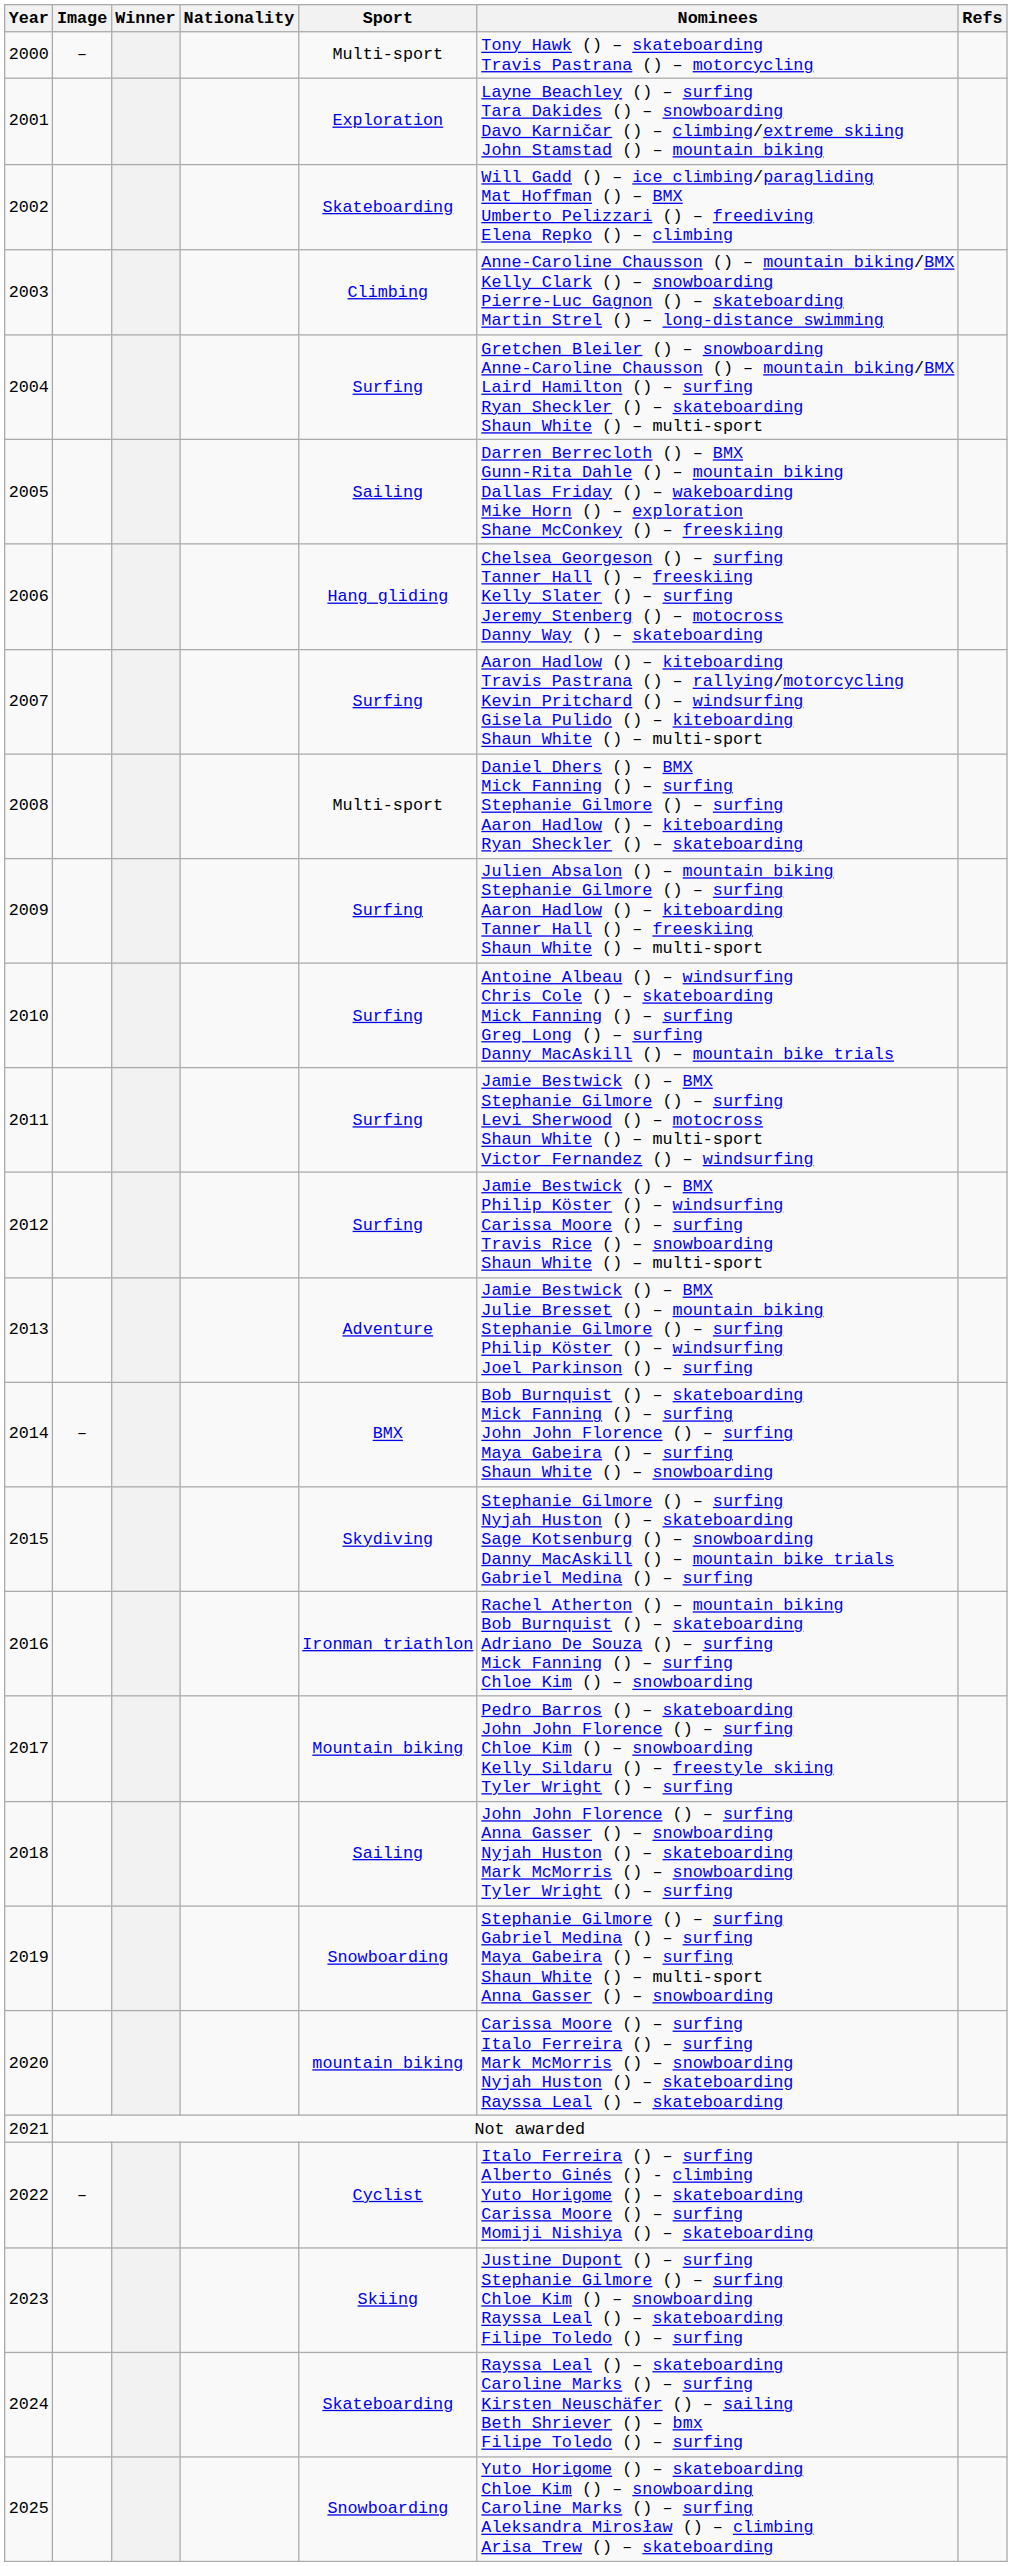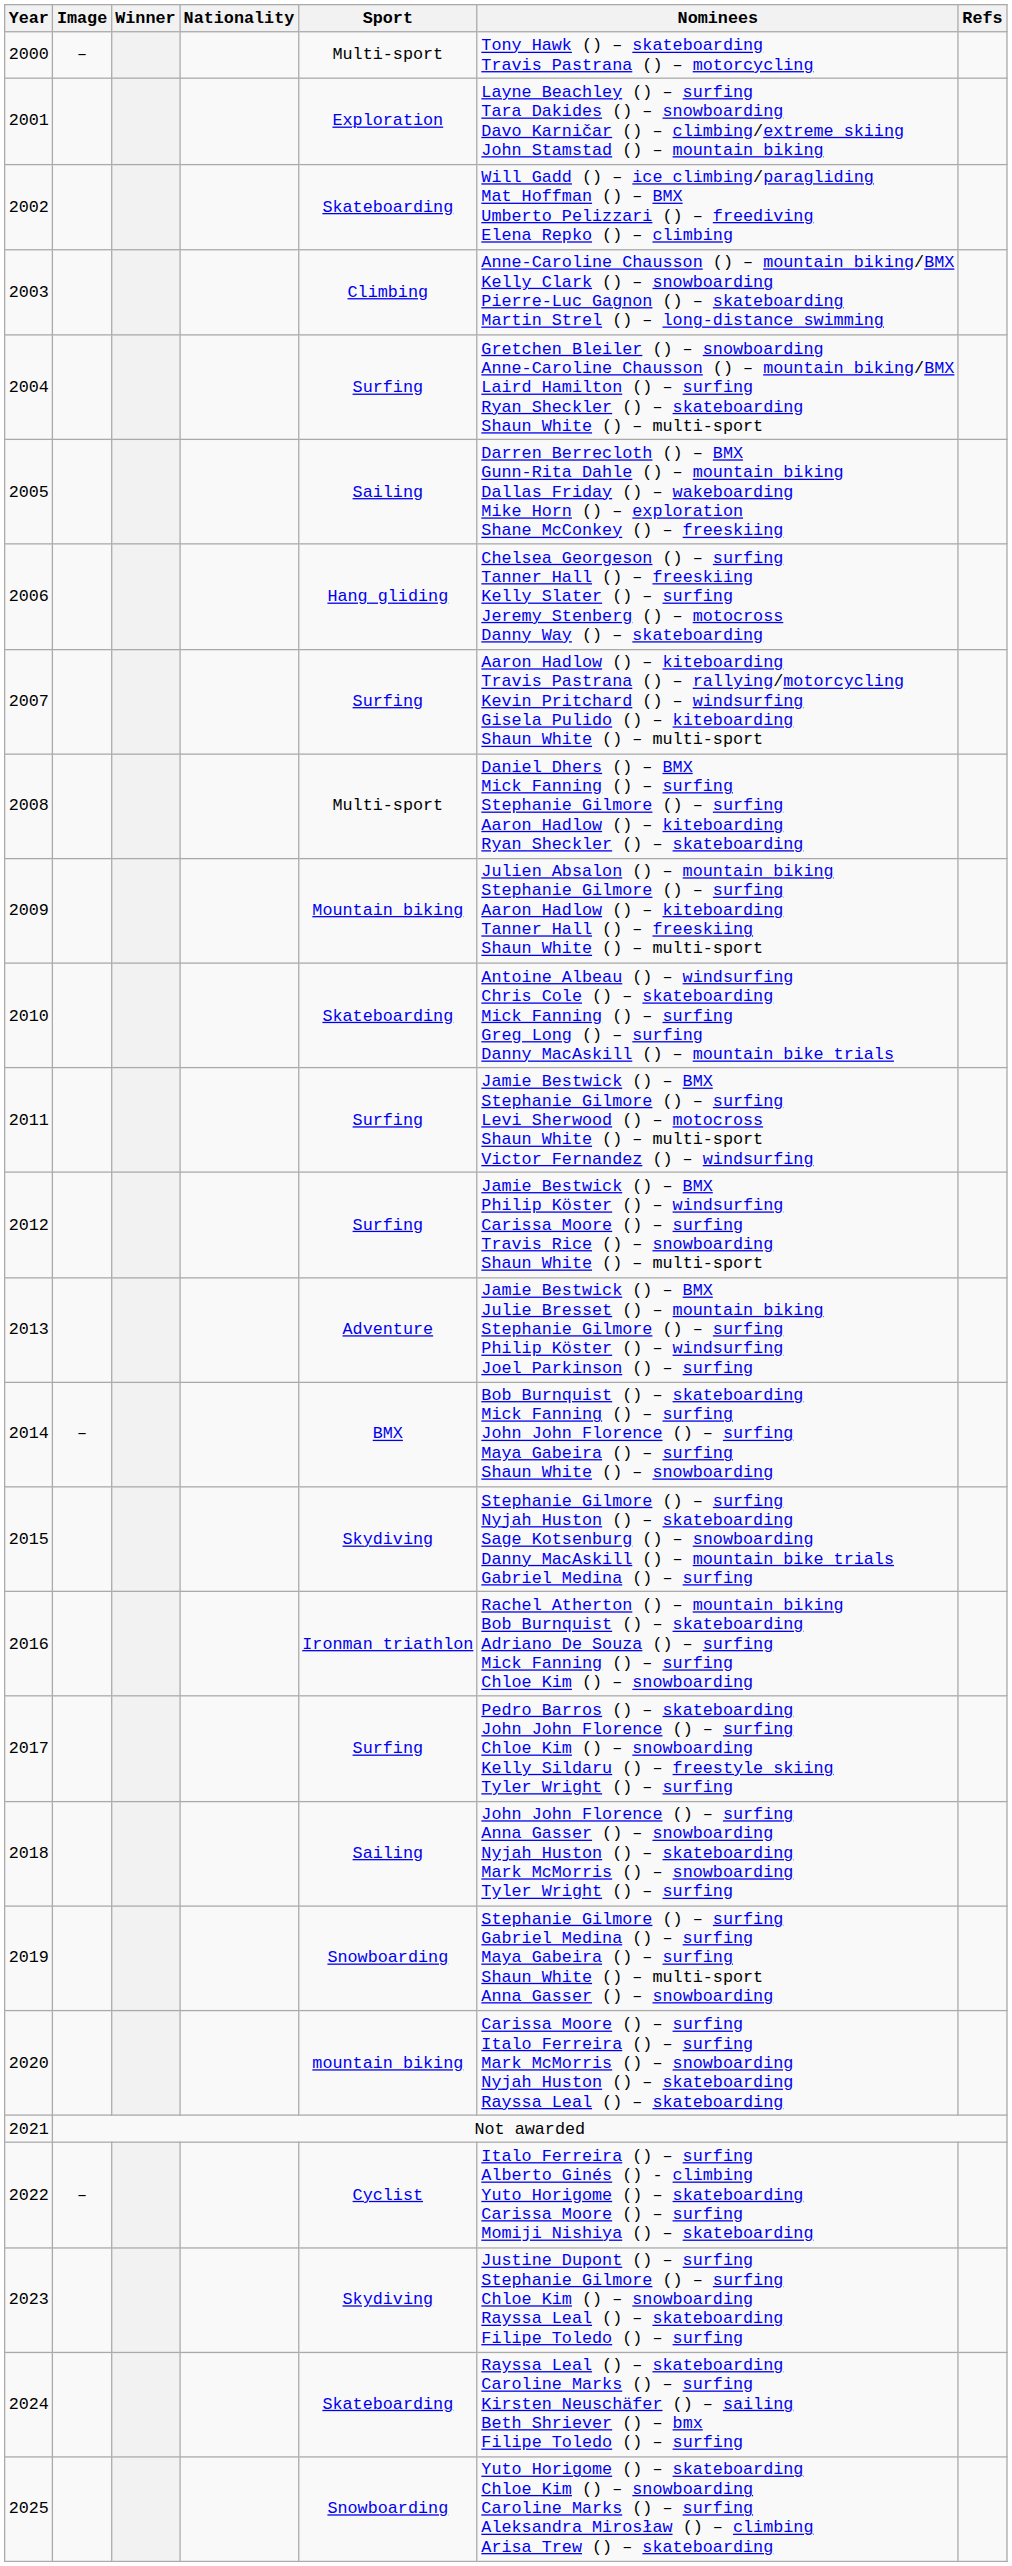2009 | Sport: Surfing -> Mountain biking
2010 | Sport: Surfing -> Skateboarding
2017 | Sport: Mountain biking -> Surfing
2023 | Sport: Skiing -> Skydiving
